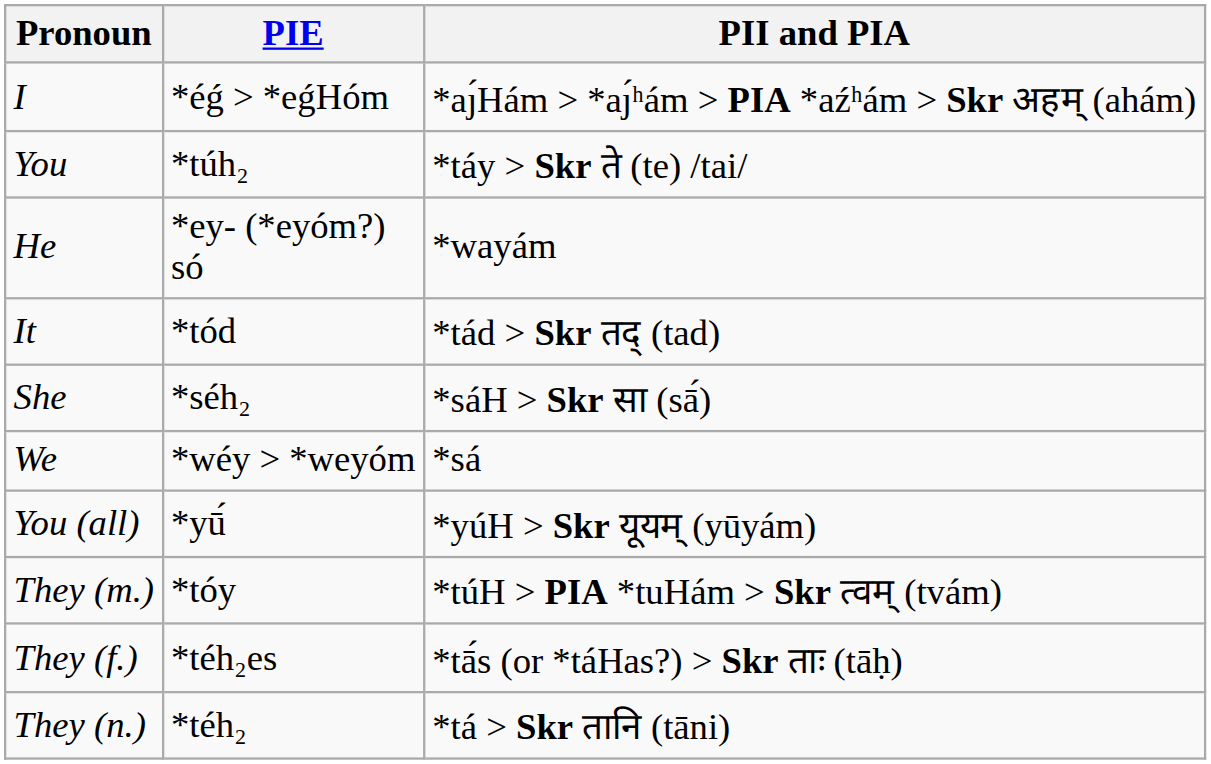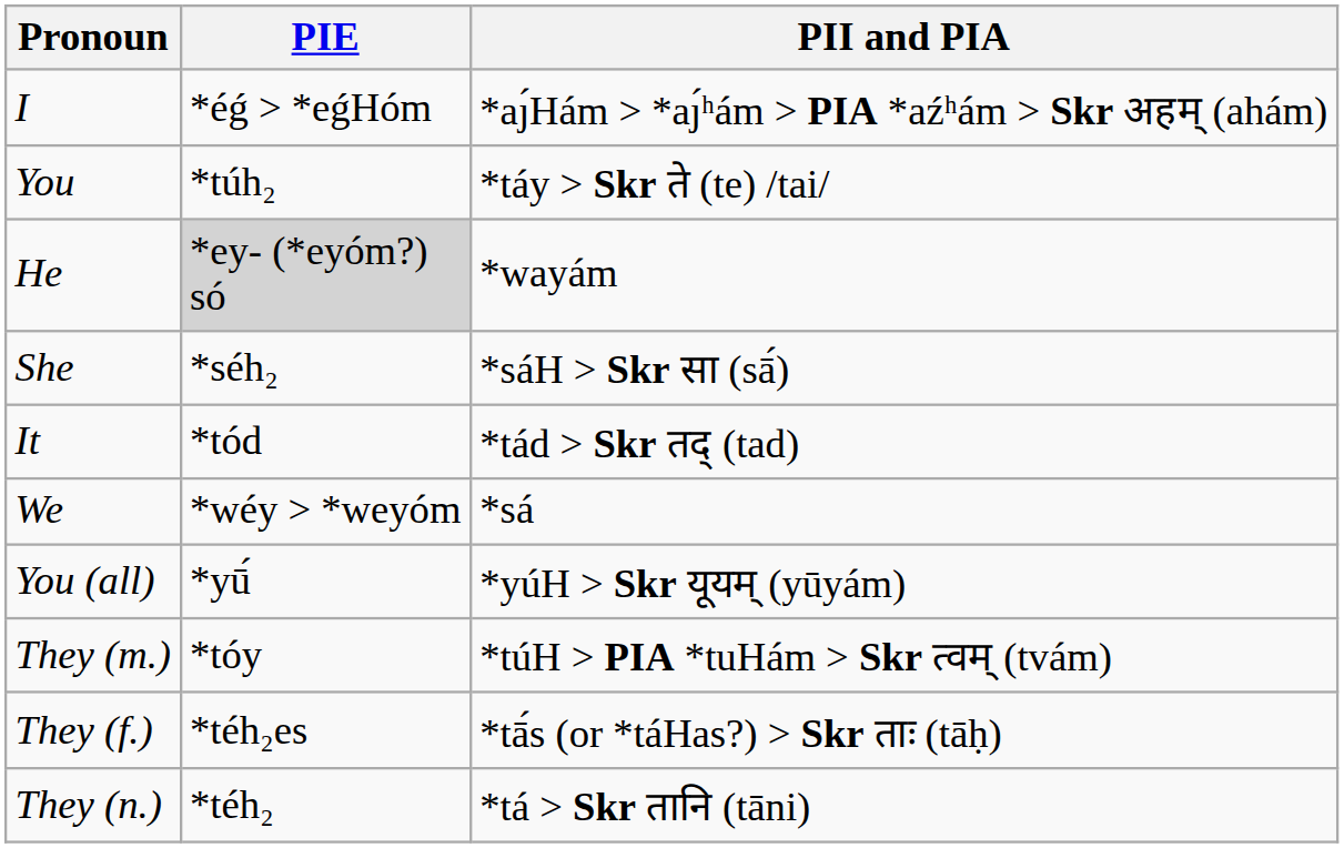He | PIE: no background -> lightgrey background
rows swapped: She <-> It
